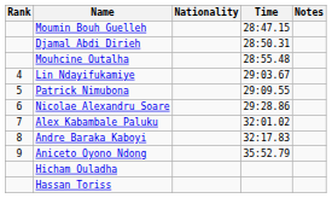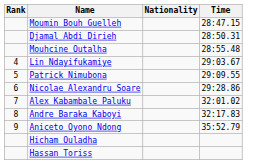- column: Notes
